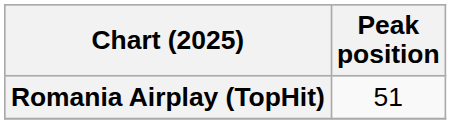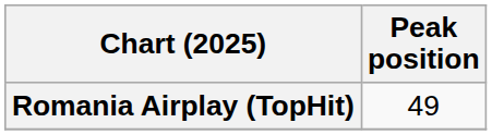Romania Airplay (TopHit) | Peak position: 51 -> 49
